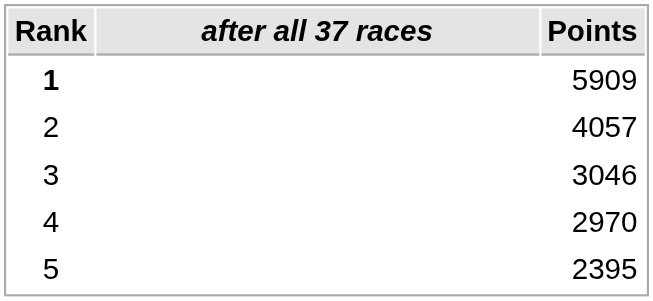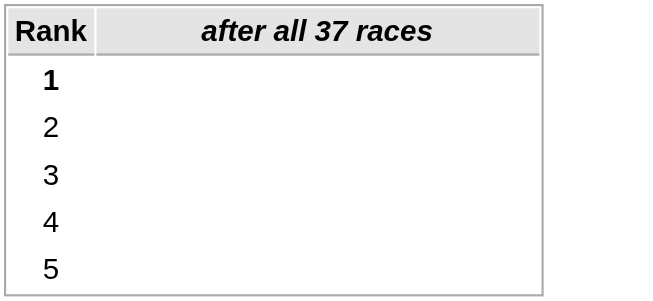- column: Points | 5909 | 4057 | 3046 | 2970 | 2395
